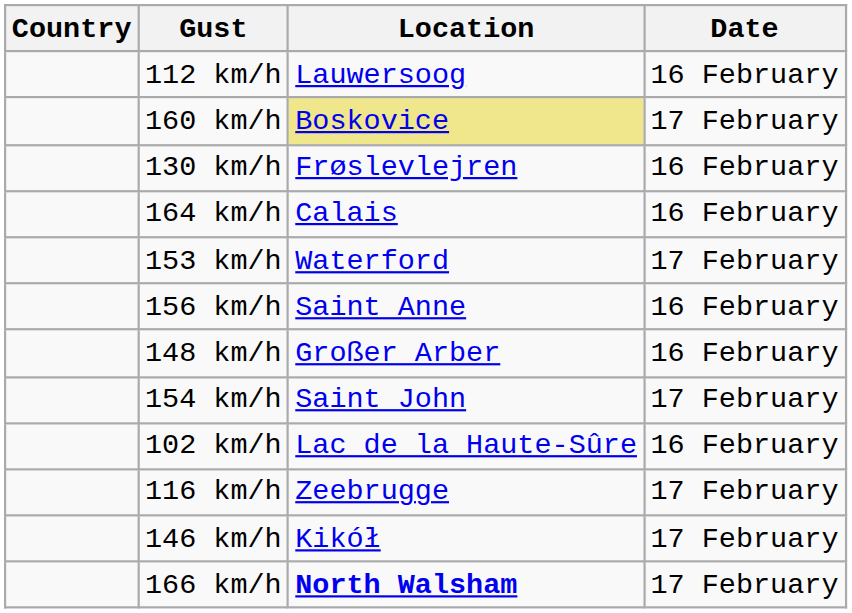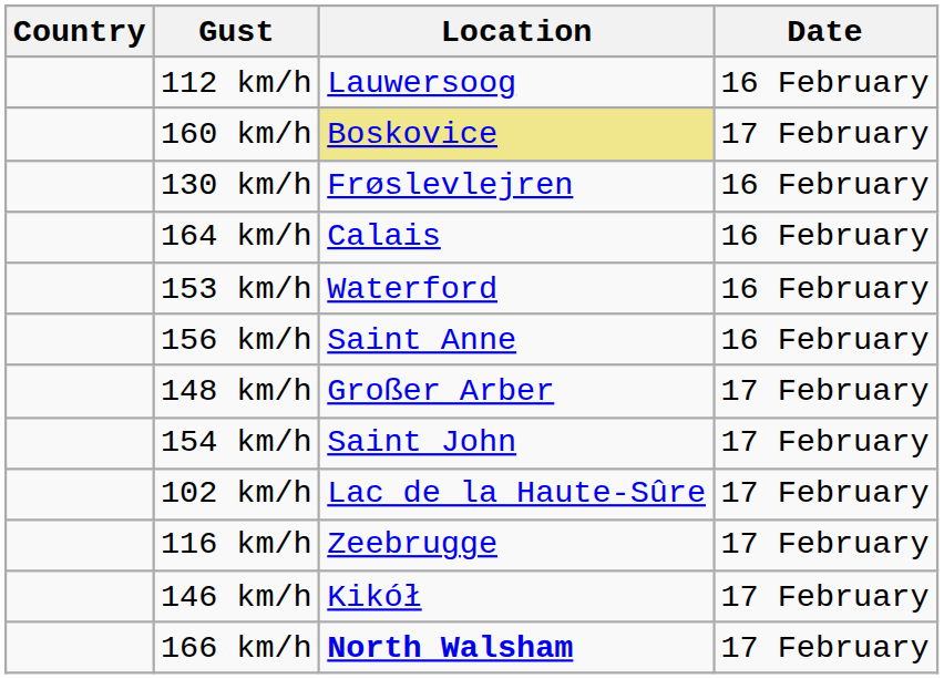153 km/h | Date: 17 February -> 16 February
148 km/h | Date: 16 February -> 17 February
102 km/h | Date: 16 February -> 17 February
